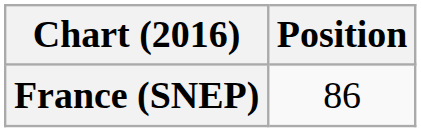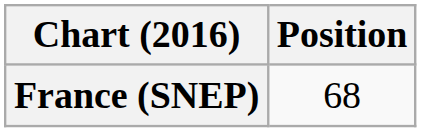France (SNEP) | Position: 86 -> 68
